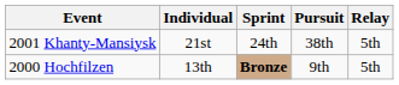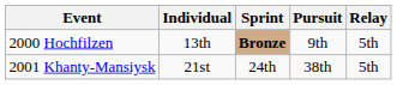rows swapped: 2000 Hochfilzen <-> 2001 Khanty-Mansiysk
